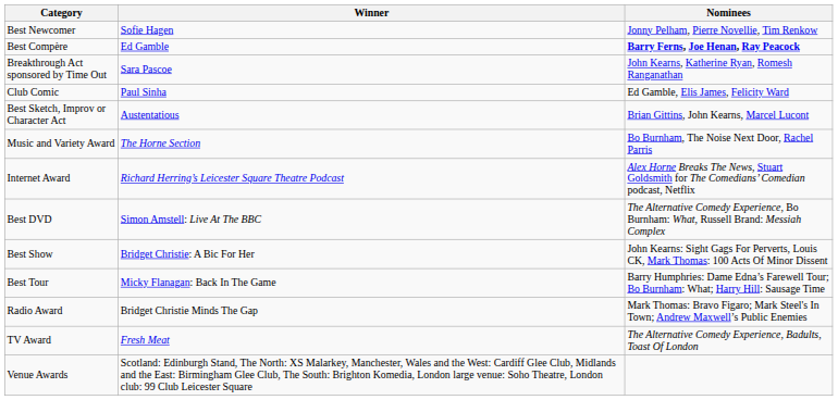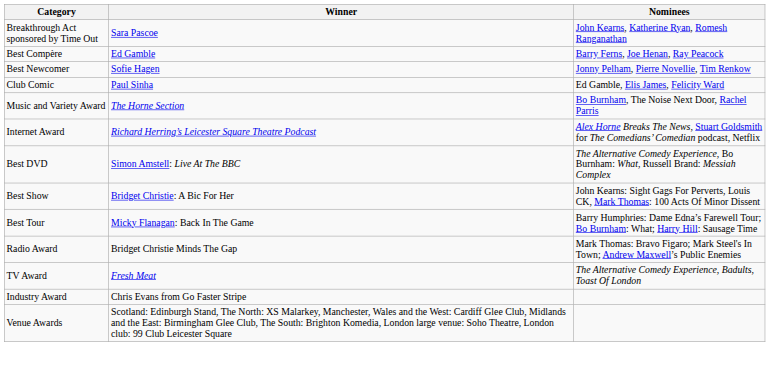rows swapped: Best Newcomer <-> Breakthrough Act sponsored by Time Out
Best Compère | Nominees: bold -> normal
- row: Best Sketch, Improv or Character Act | Austentatious | Brian Gittins, John Kearns, Marcel Lucont
+ row: Industry Award | Chris Evans from Go Faster Stripe
